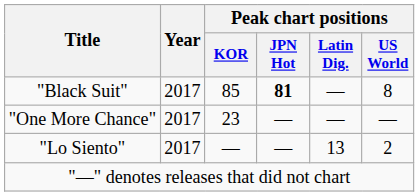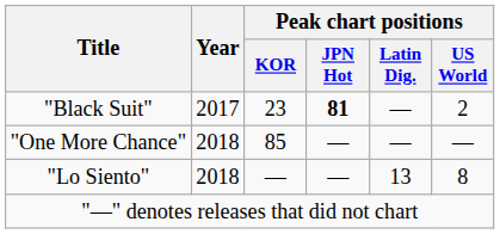"Black Suit" | Peak chart positions / KOR: 85 -> 23
"Black Suit" | Peak chart positions / US World: 8 -> 2
"One More Chance" | Year: 2017 -> 2018
"One More Chance" | Peak chart positions / KOR: 23 -> 85
"Lo Siento" | Year: 2017 -> 2018
"Lo Siento" | Peak chart positions / US World: 2 -> 8
